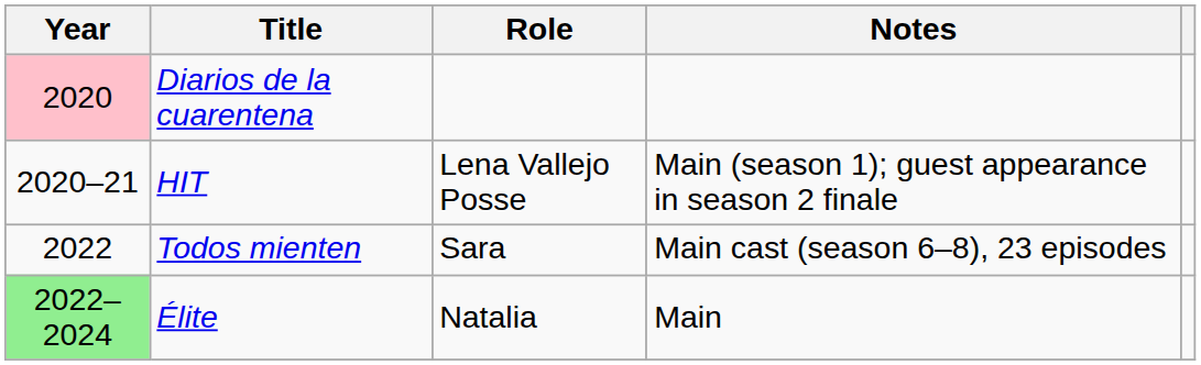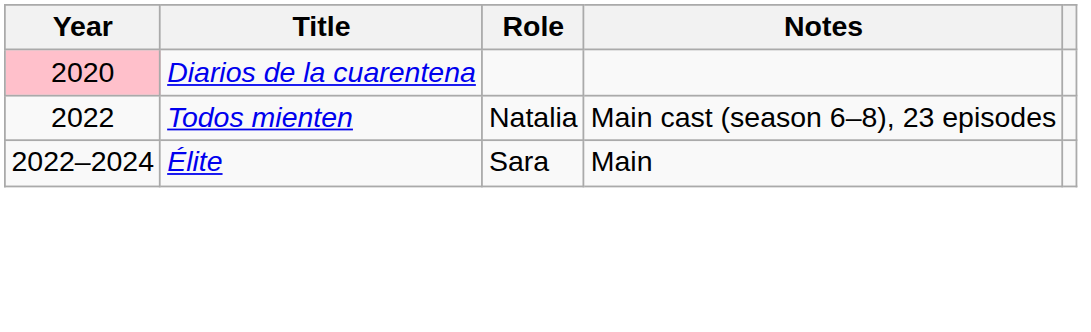- row: 2020–21 | HIT | Lena Vallejo Posse | Main (season 1); guest appearance in season 2 finale
Todos mienten | Role: Sara -> Natalia
Élite | Year: lightgreen background -> no background
Élite | Role: Natalia -> Sara
